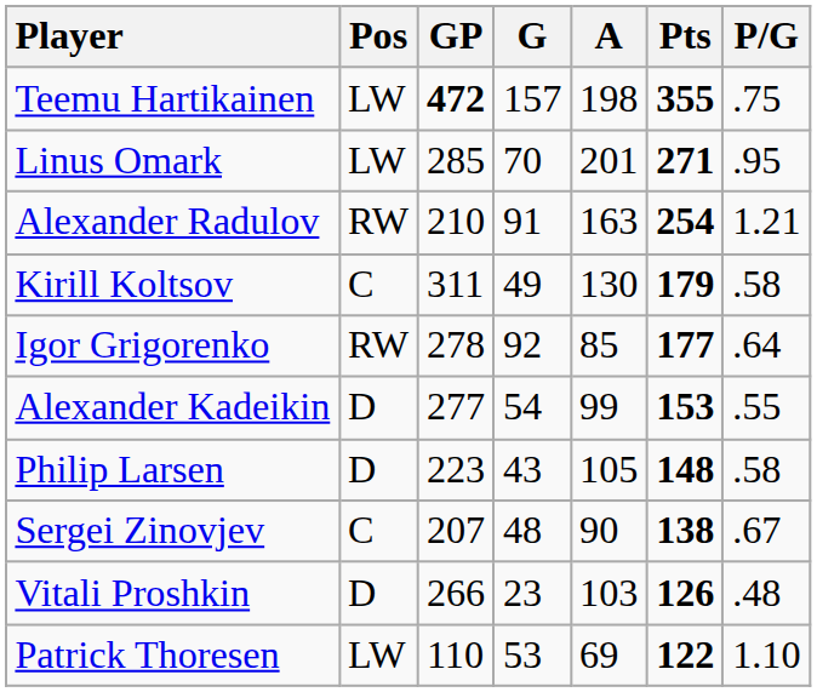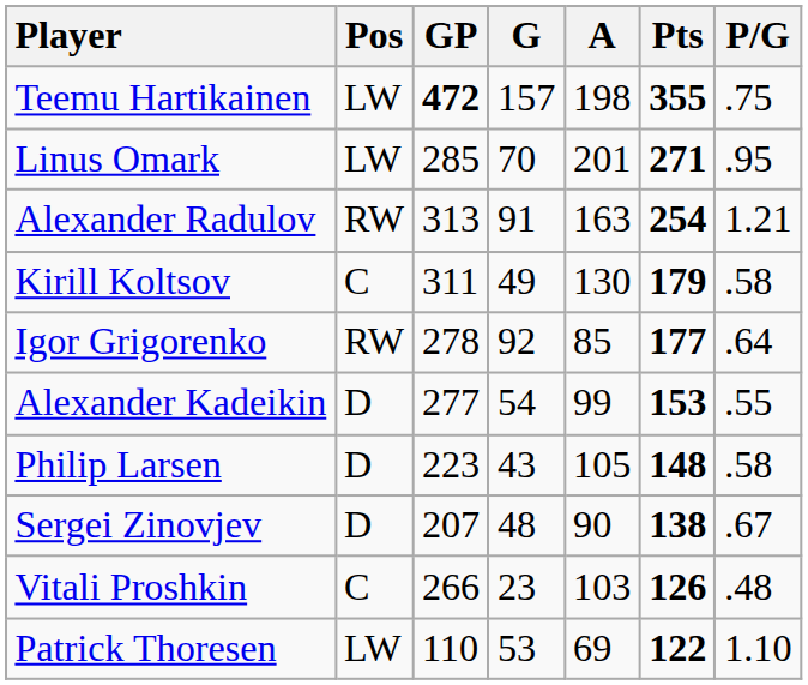Alexander Radulov | GP: 210 -> 313
Sergei Zinovjev | Pos: C -> D
Vitali Proshkin | Pos: D -> C
